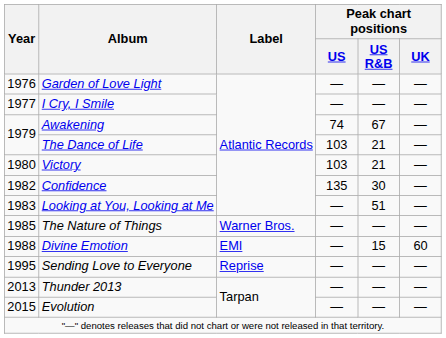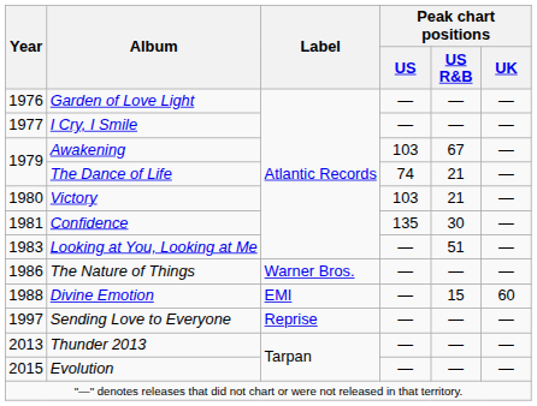Awakening | Peak chart positions / US: 74 -> 103
The Dance of Life | Peak chart positions / US: 103 -> 74
Confidence | Year: 1982 -> 1981
The Nature of Things | Year: 1985 -> 1986
Sending Love to Everyone | Year: 1995 -> 1997
